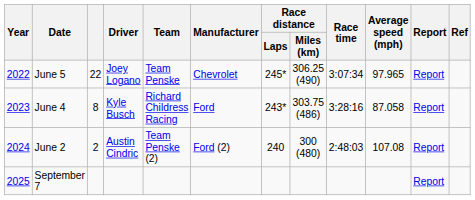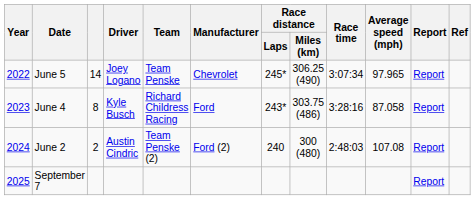June 5 | column 3: 22 -> 14
